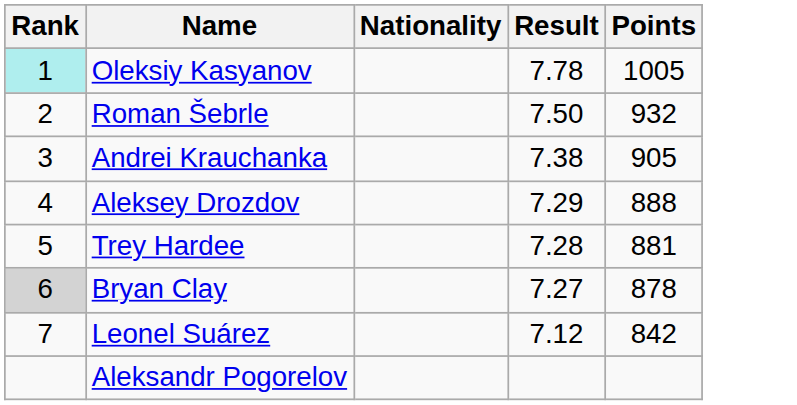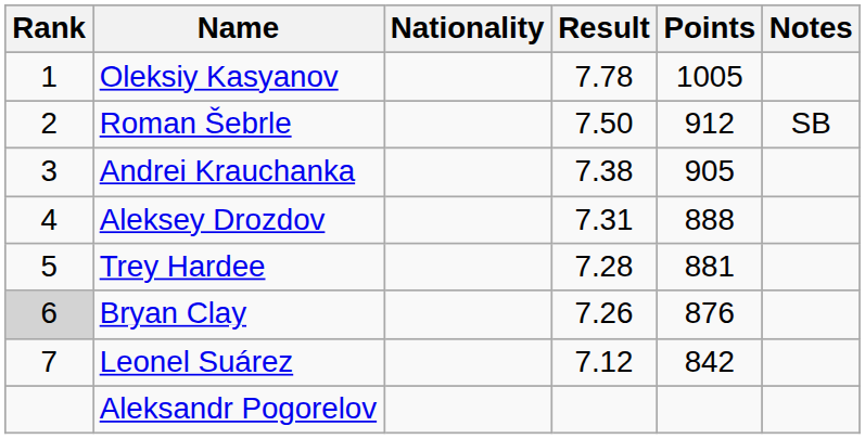+ column: Notes | SB
Oleksiy Kasyanov | Rank: paleturquoise background -> no background
Roman Šebrle | Points: 932 -> 912
Aleksey Drozdov | Result: 7.29 -> 7.31
Bryan Clay | Result: 7.27 -> 7.26
Bryan Clay | Points: 878 -> 876
